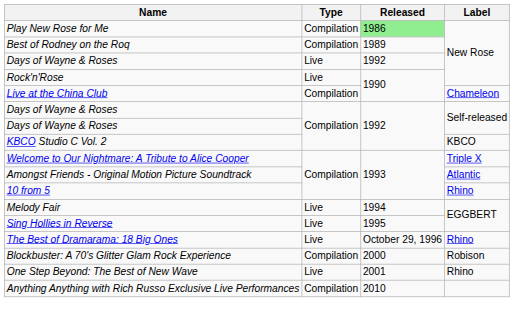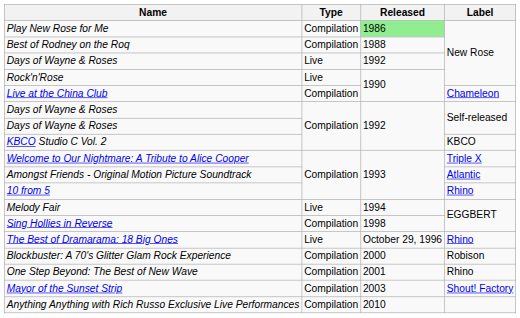Best of Rodney on the Roq | Released: 1989 -> 1988
Sing Hollies in Reverse | Type: Live -> Compilation
Sing Hollies in Reverse | Released: 1995 -> 1998
One Step Beyond: The Best of New Wave | Type: Live -> Compilation
+ row: Mayor of the Sunset Strip | Compilation | 2003 | Shout! Factory
